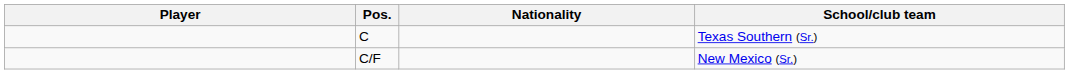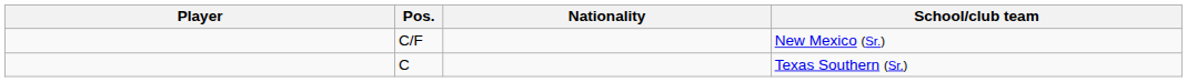rows swapped: C <-> C/F
